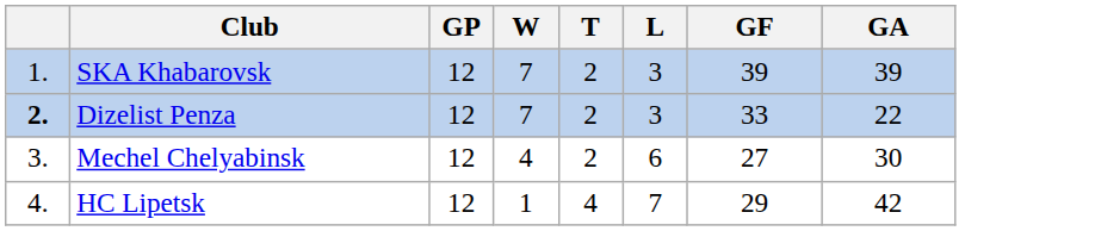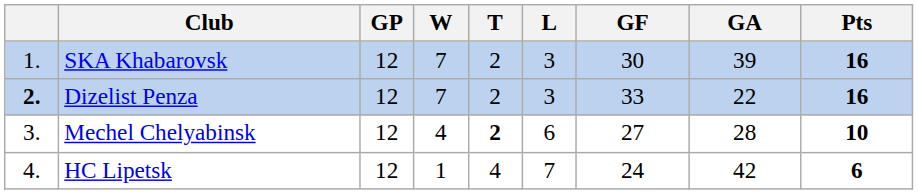+ column: Pts | 16 | 16 | 10 | 6
SKA Khabarovsk | GF: 39 -> 30
Mechel Chelyabinsk | T: normal -> bold
Mechel Chelyabinsk | GA: 30 -> 28
HC Lipetsk | GF: 29 -> 24
